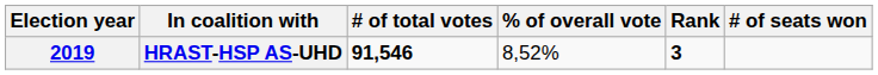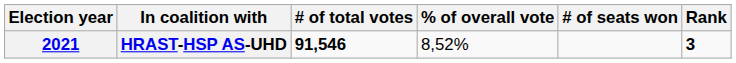columns swapped: # of seats won <-> Rank
HRAST-HSP AS-UHD | Election year: 2019 -> 2021
